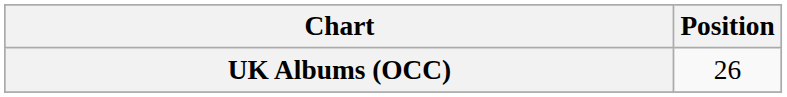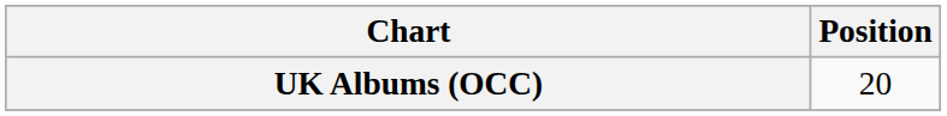UK Albums (OCC) | Position: 26 -> 20
